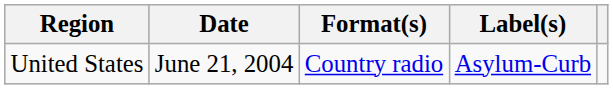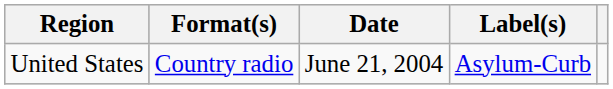columns swapped: Date <-> Format(s)
